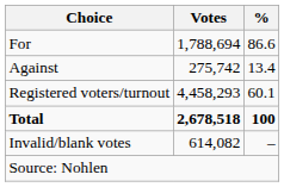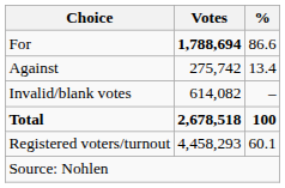For | Votes: normal -> bold
rows swapped: Invalid/blank votes <-> Registered voters/turnout
